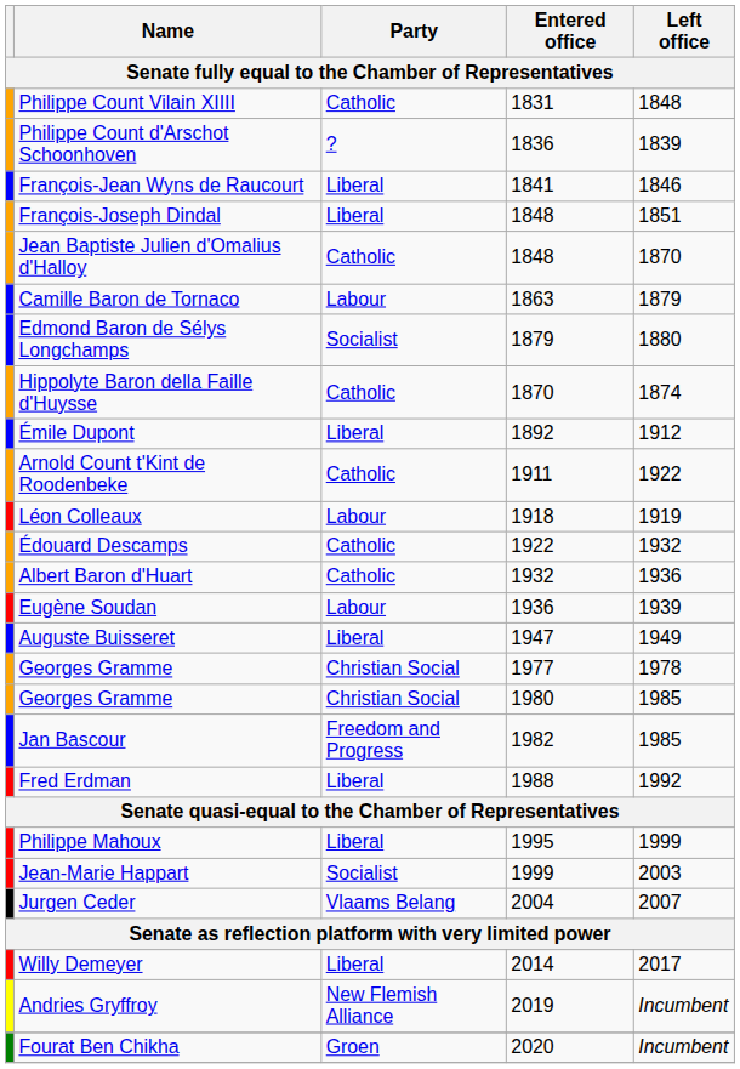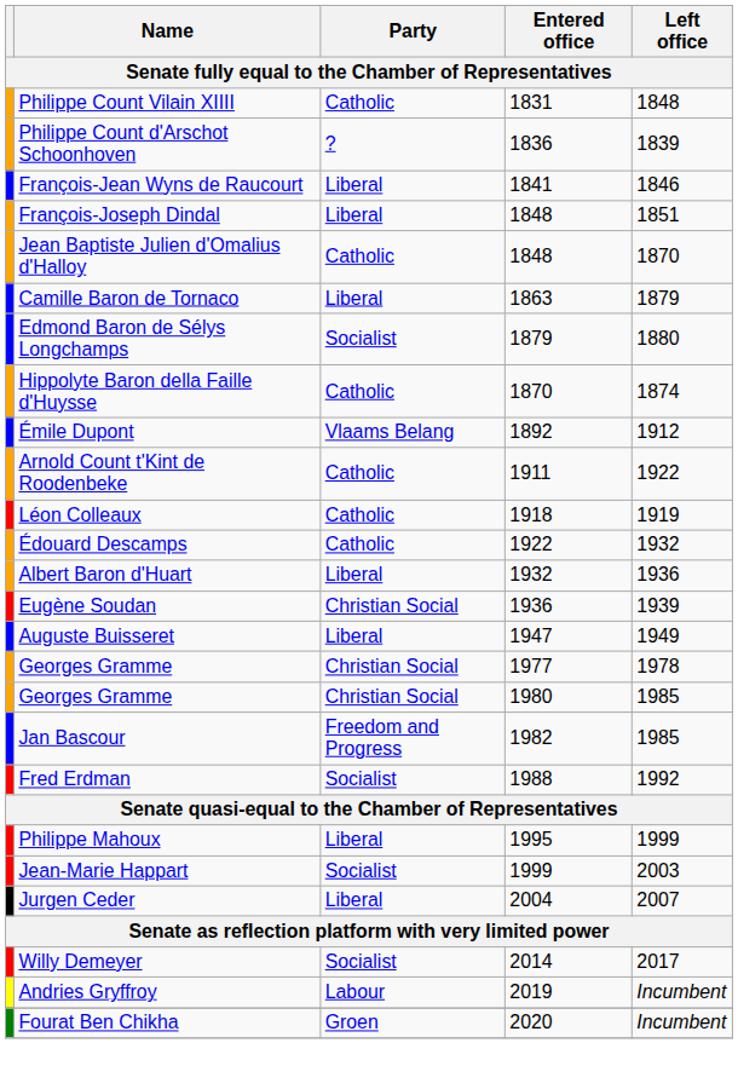Camille Baron de Tornaco | Party: Labour -> Liberal
Émile Dupont | Party: Liberal -> Vlaams Belang
Léon Colleaux | Party: Labour -> Catholic
Albert Baron d'Huart | Party: Catholic -> Liberal
Eugène Soudan | Party: Labour -> Christian Social
Fred Erdman | Party: Liberal -> Socialist
Jurgen Ceder | Party: Vlaams Belang -> Liberal
Willy Demeyer | Party: Liberal -> Socialist
Andries Gryffroy | Party: New Flemish Alliance -> Labour
